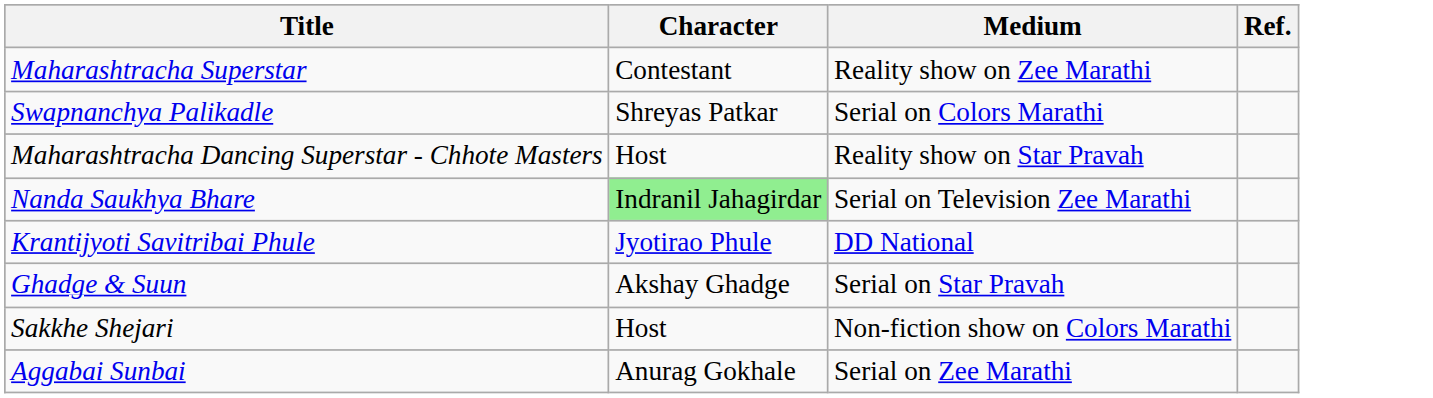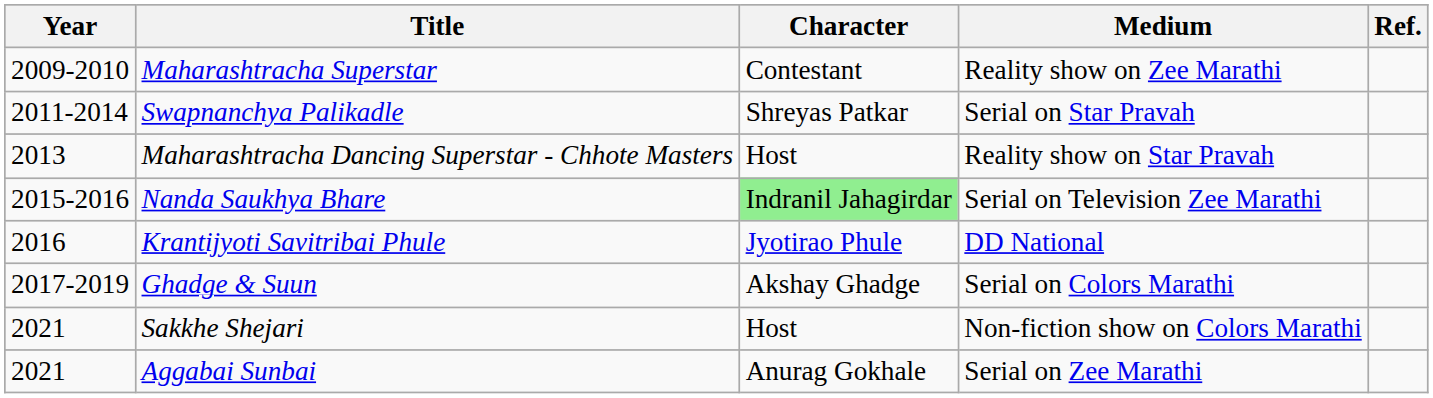+ column: Year | 2009-2010 | 2011-2014 | 2013 | 2015-2016 | 2016 | 2017-2019 | 2021 | 2021
Swapnanchya Palikadle | Medium: Serial on Colors Marathi -> Serial on Star Pravah
Ghadge & Suun | Medium: Serial on Star Pravah -> Serial on Colors Marathi
